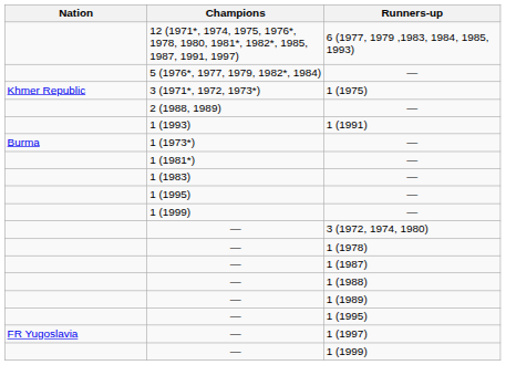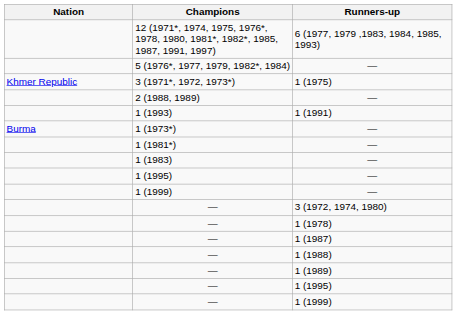- row: FR Yugoslavia | — | 1 (1997)
